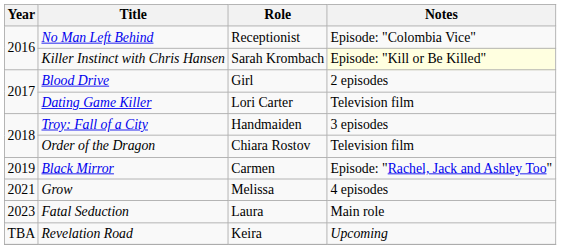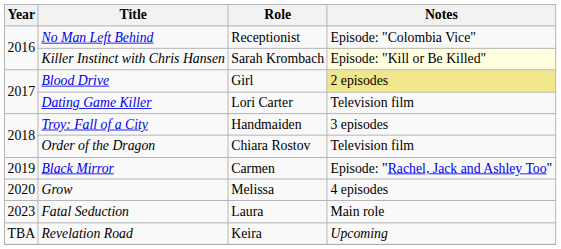Blood Drive | Notes: no background -> khaki background
Grow | Year: 2021 -> 2020
